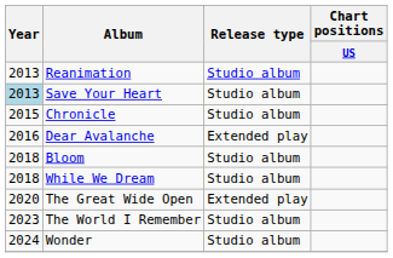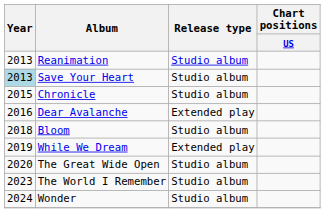While We Dream | Year: 2018 -> 2019
While We Dream | Release type: Studio album -> Extended play
The Great Wide Open | Release type: Extended play -> Studio album
